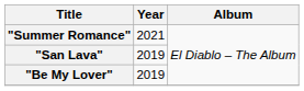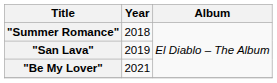"Summer Romance" | Year: 2021 -> 2018
"Be My Lover" | Year: 2019 -> 2021
